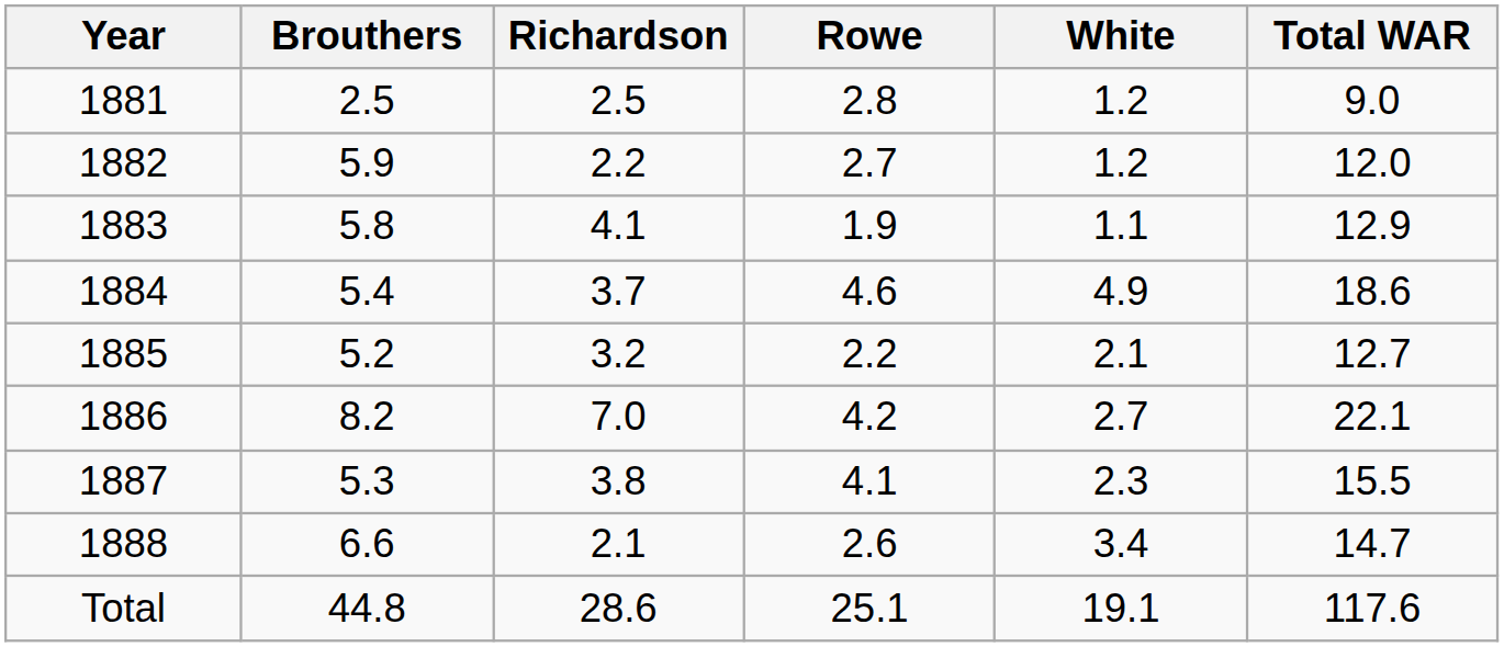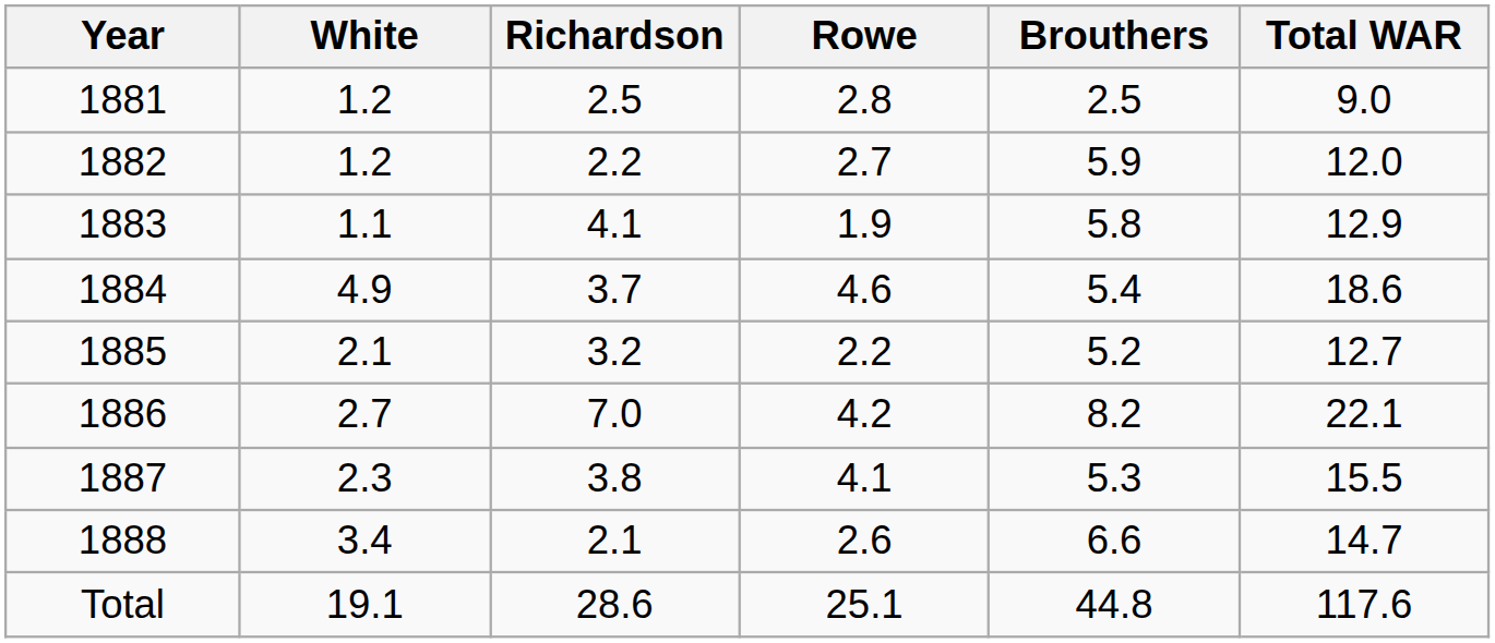columns swapped: Brouthers <-> White
